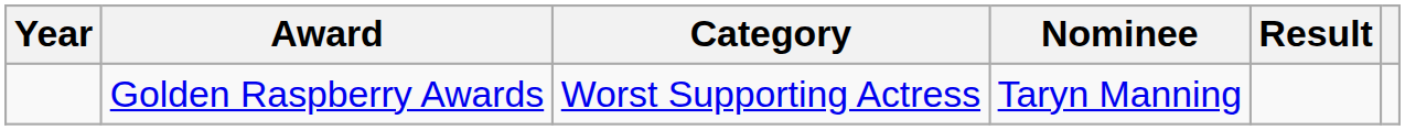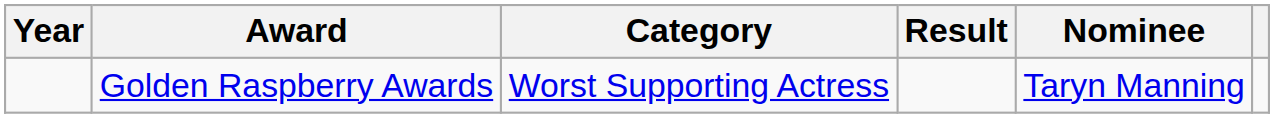columns swapped: Nominee <-> Result
